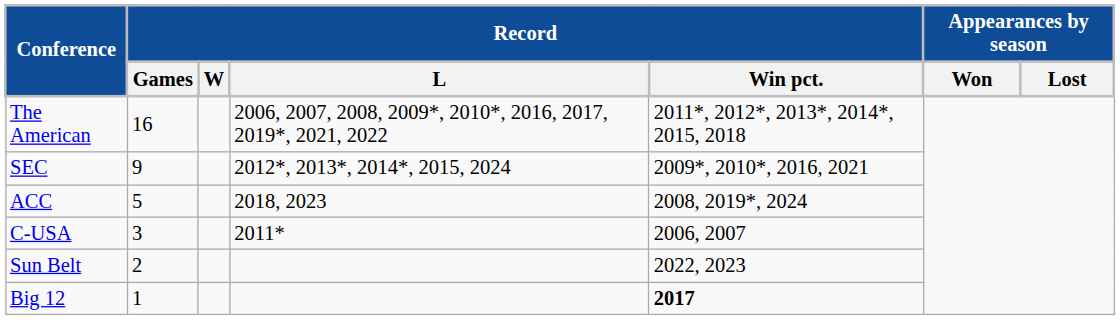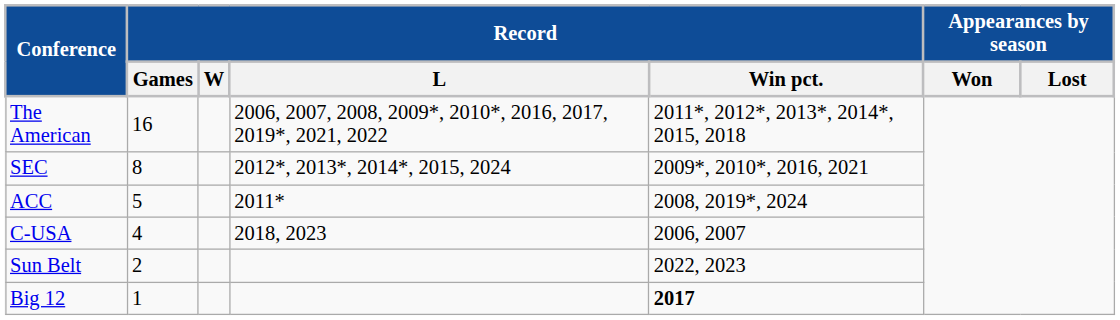SEC | Record / Games: 9 -> 8
ACC | Record / L: 2018, 2023 -> 2011*
C-USA | Record / Games: 3 -> 4
C-USA | Record / L: 2011* -> 2018, 2023
